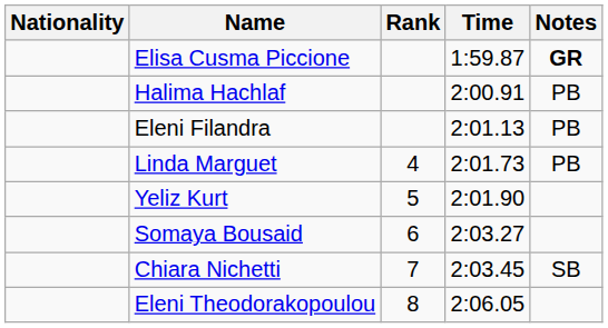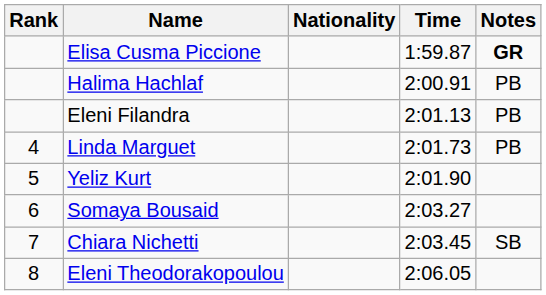columns swapped: Rank <-> Nationality
